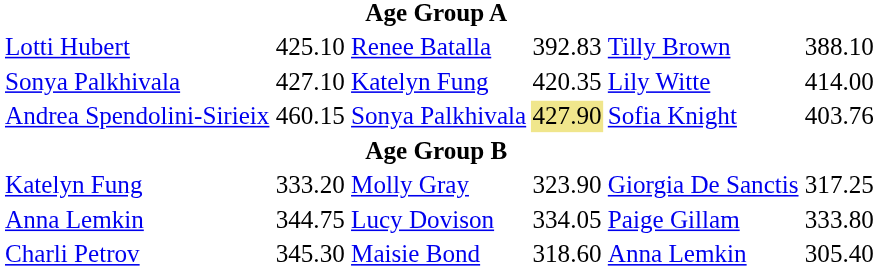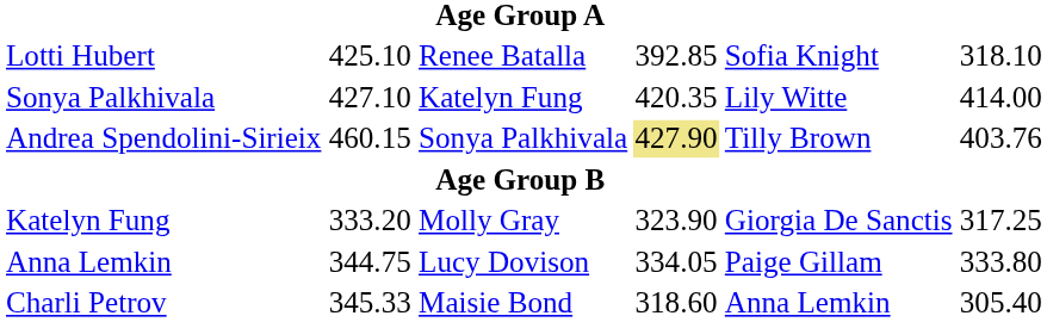Lotti Hubert | column 5: 392.83 -> 392.85
Lotti Hubert | column 6: Tilly Brown -> Sofia Knight
Lotti Hubert | column 7: 388.10 -> 318.10
Andrea Spendolini-Sirieix | column 6: Sofia Knight -> Tilly Brown
Charli Petrov | column 3: 345.30 -> 345.33
